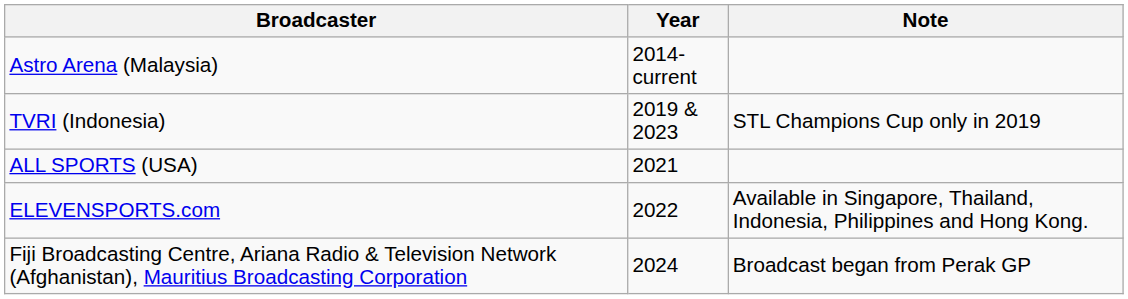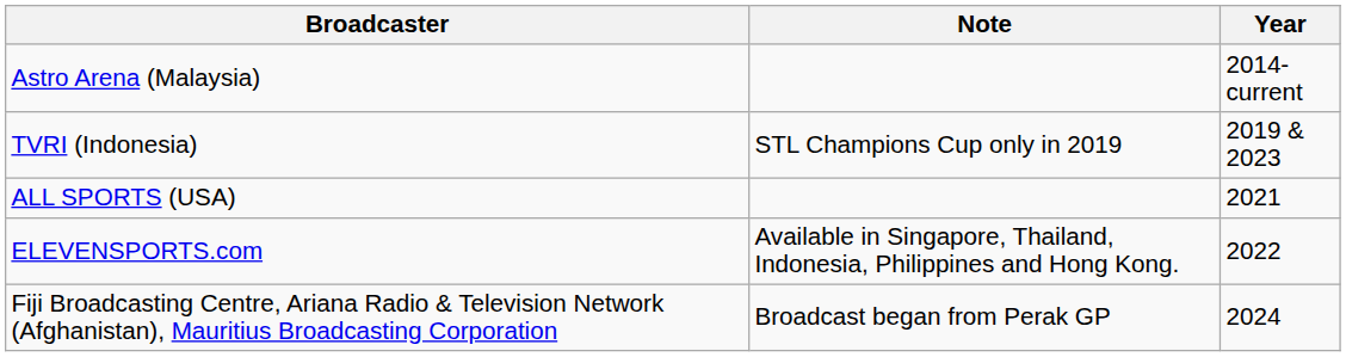columns swapped: Year <-> Note
